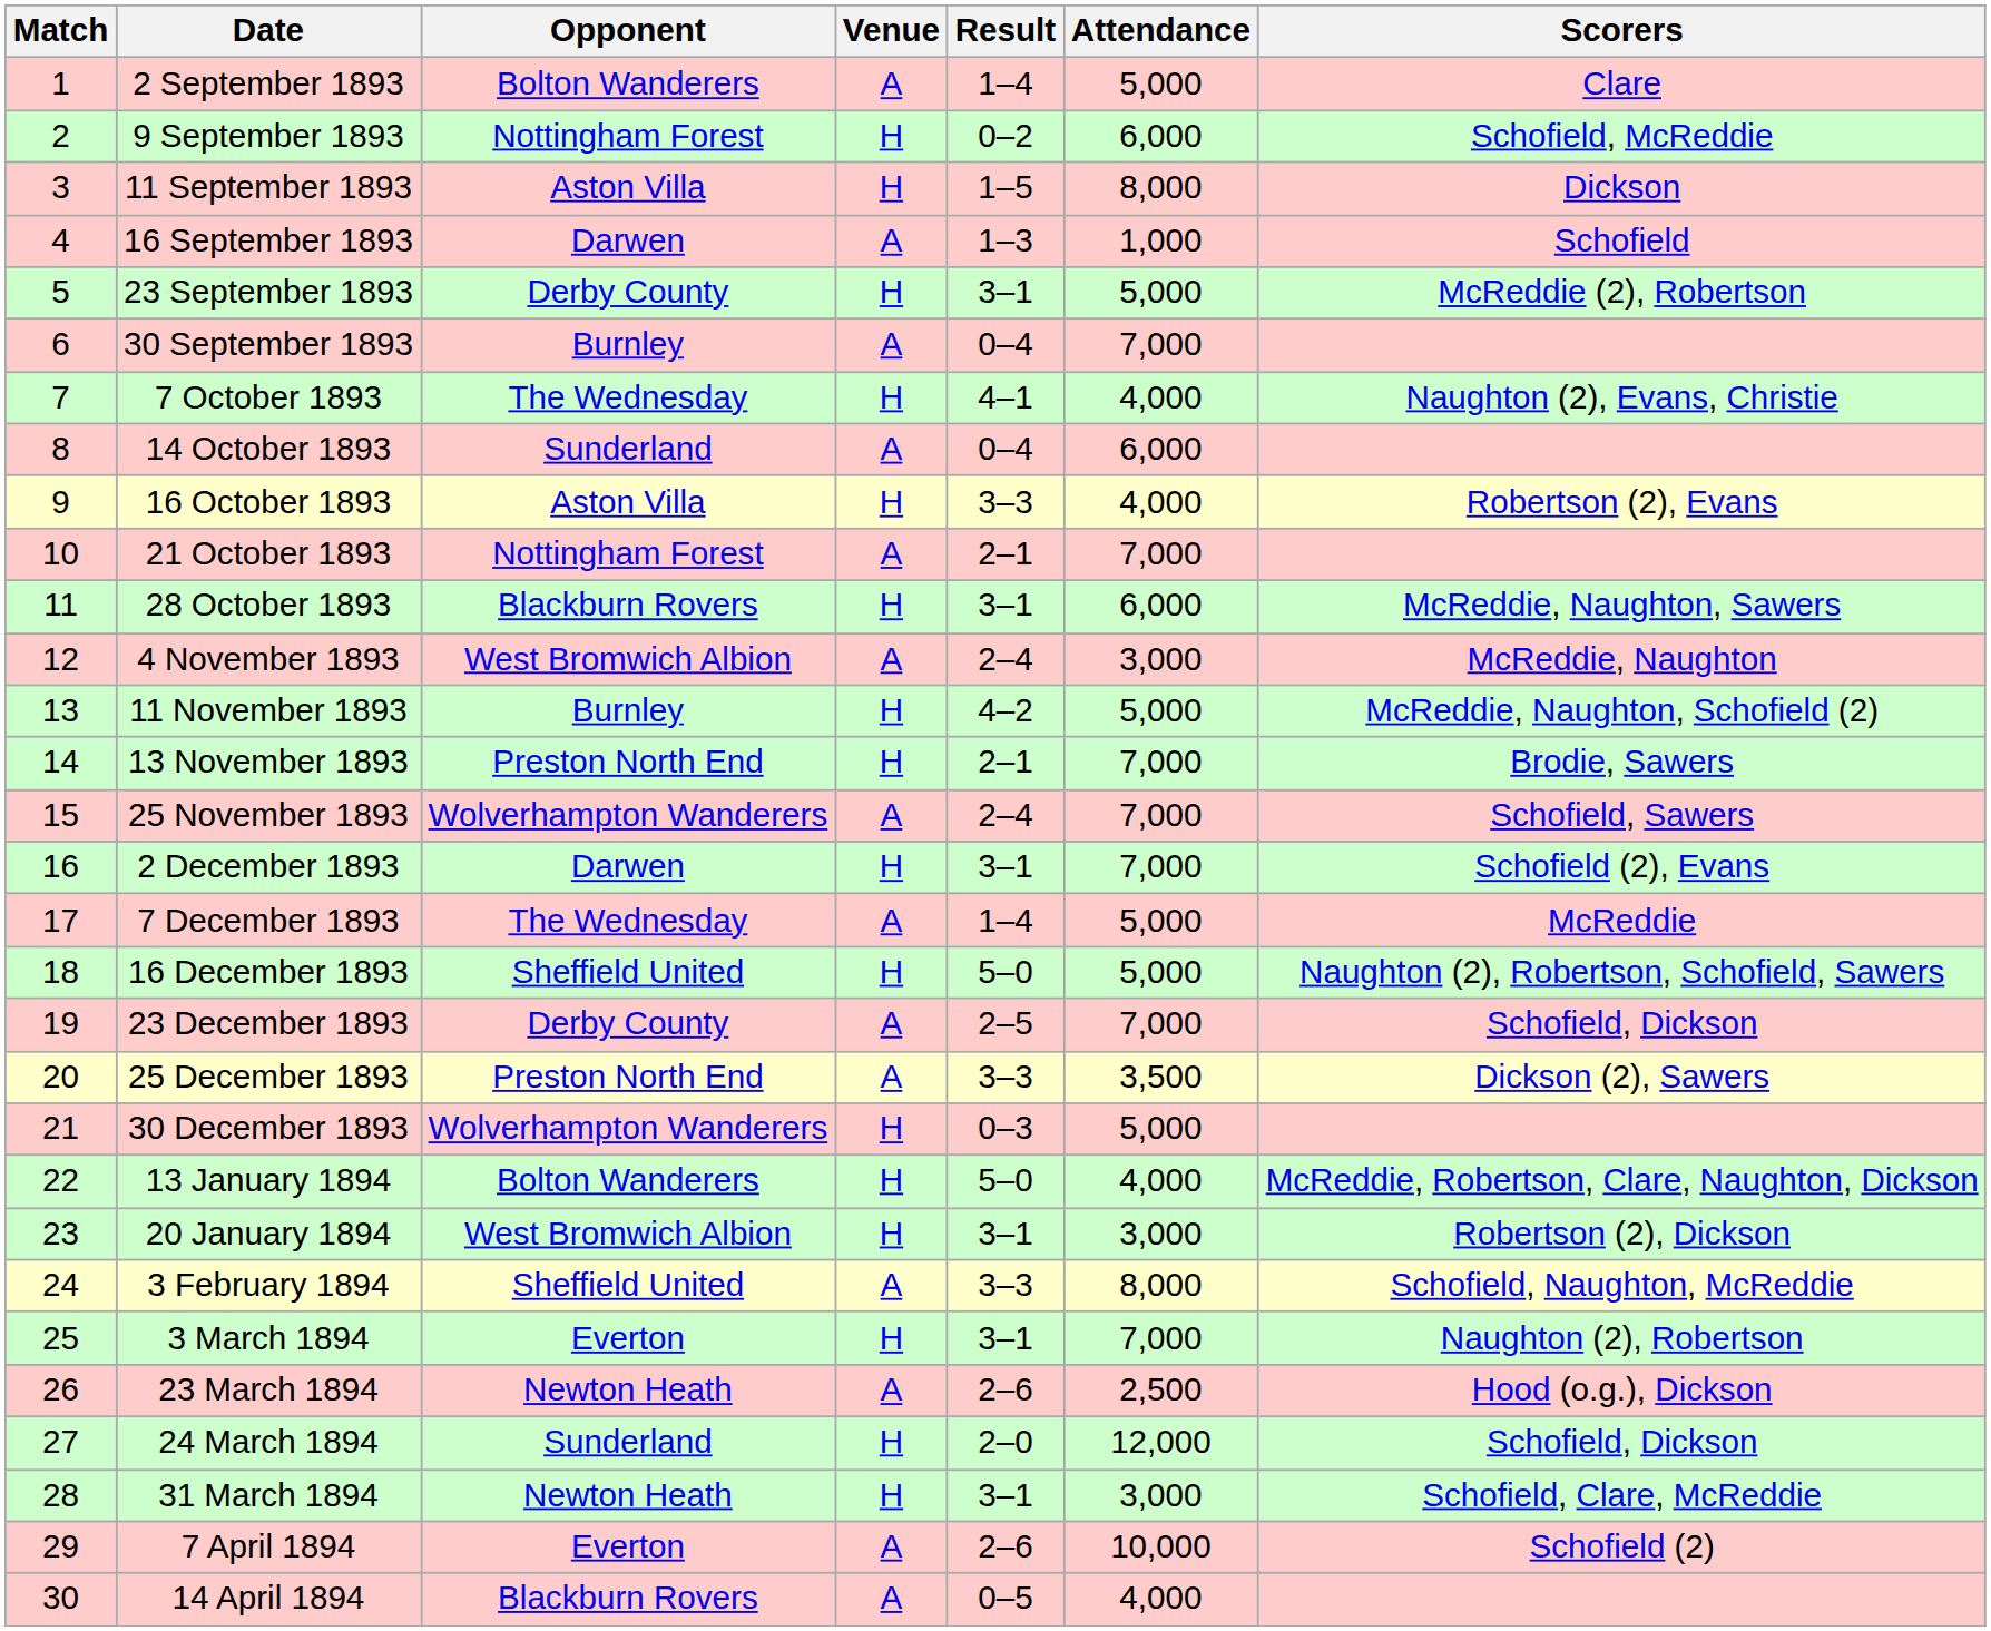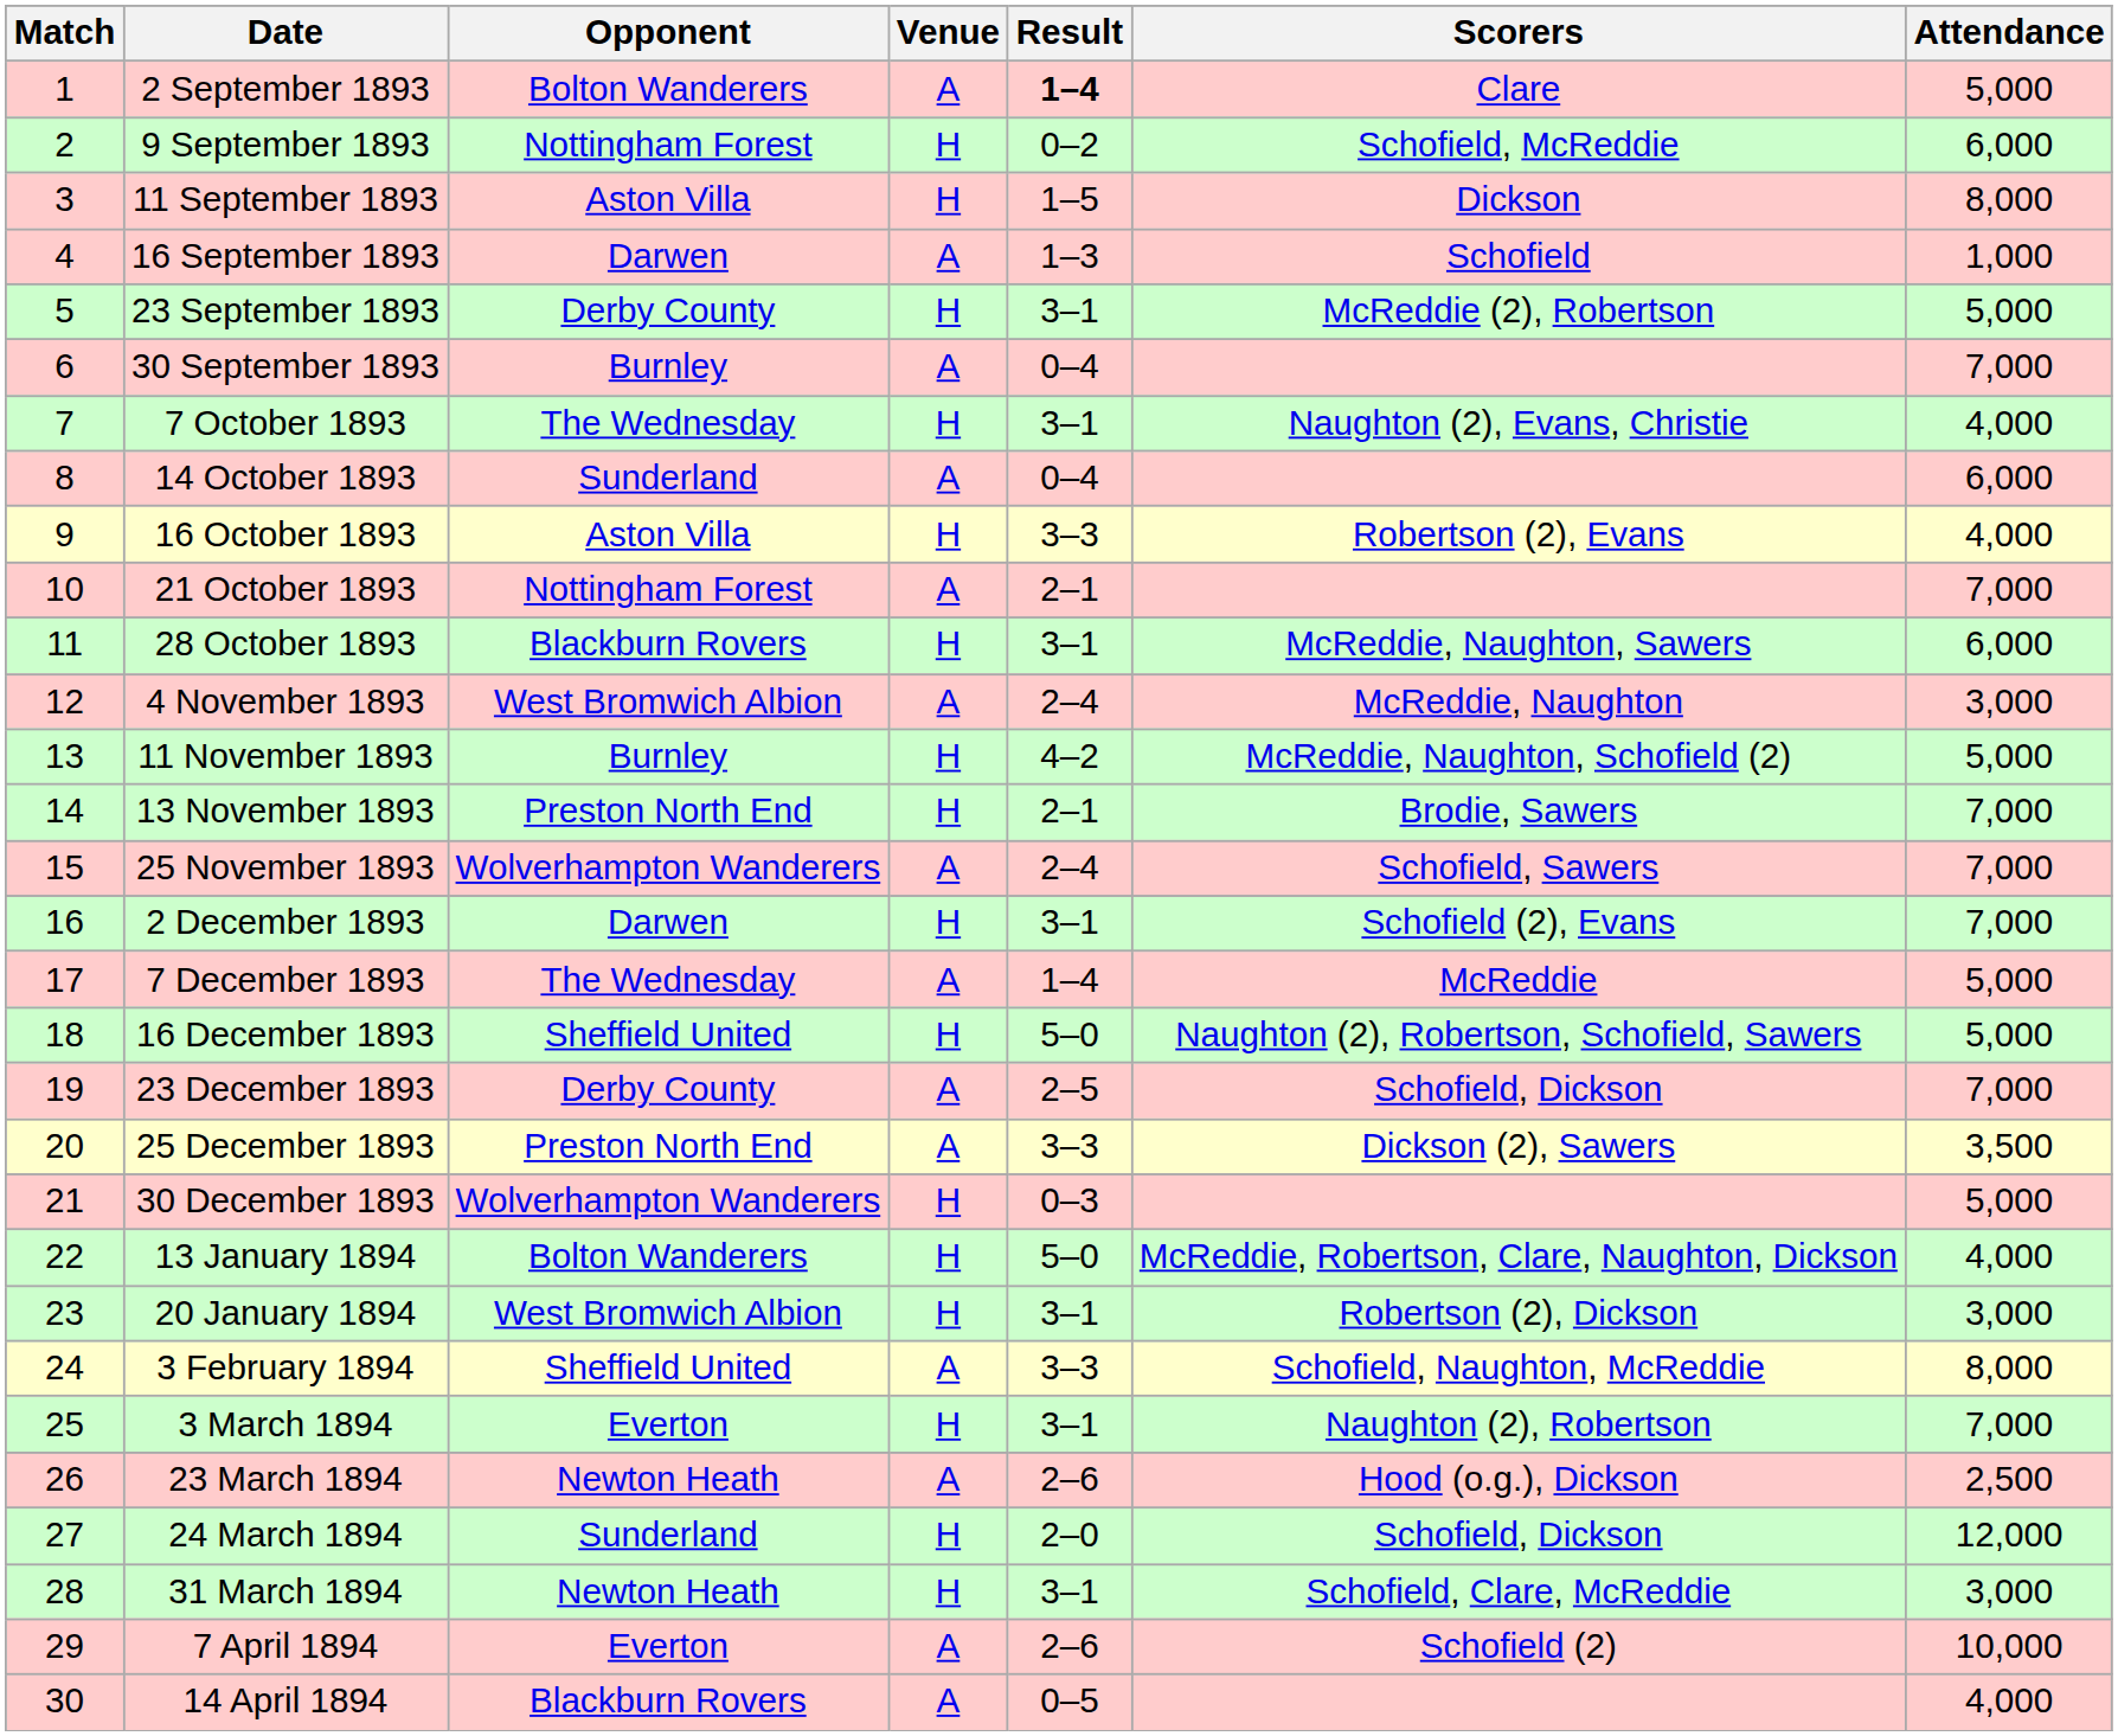columns swapped: Attendance <-> Scorers
2 September 1893 | Result: normal -> bold
7 October 1893 | Result: 4–1 -> 3–1
